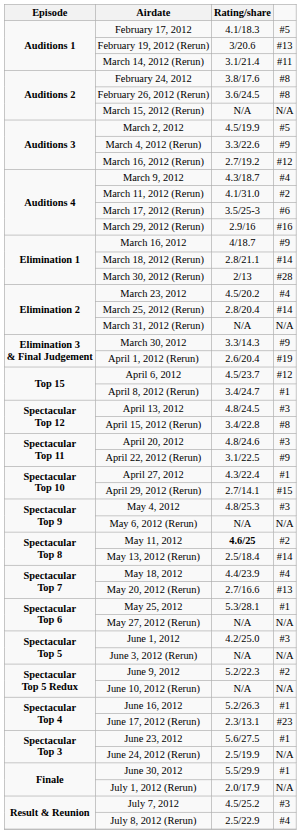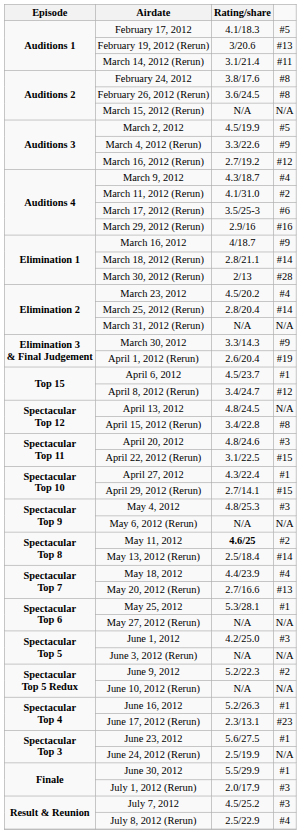April 6, 2012 | column 4: #12 -> #1
April 8, 2012 (Rerun) | column 4: #1 -> #12
April 13, 2012 | column 4: #3 -> N/A
April 22, 2012 (Rerun) | column 4: #9 -> #15
July 1, 2012 (Rerun) | column 4: N/A -> #3
